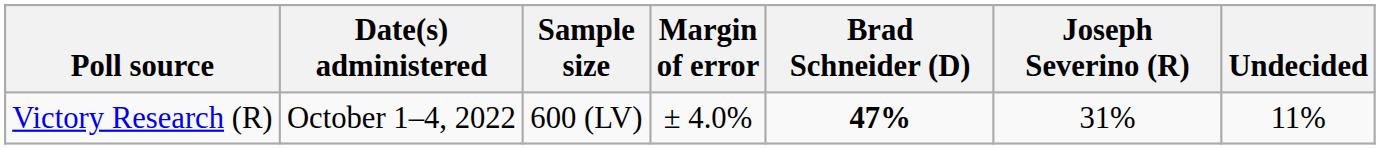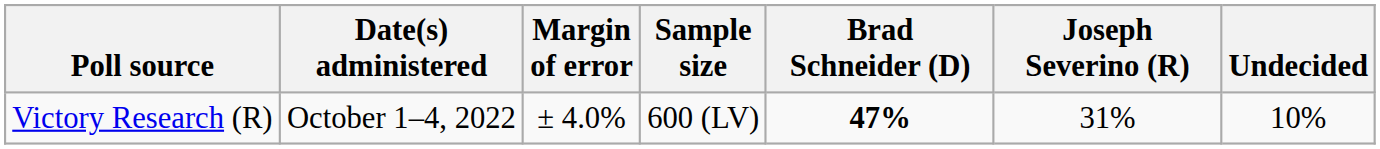columns swapped: Sample size <-> Margin of error
Victory Research (R) | Undecided: 11% -> 10%
